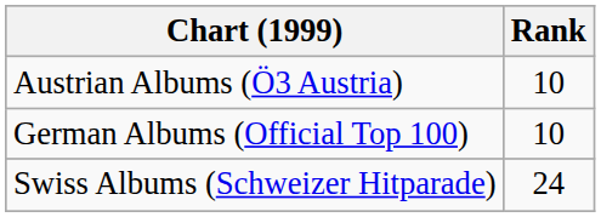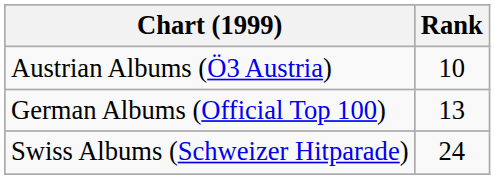German Albums (Official Top 100) | Rank: 10 -> 13
